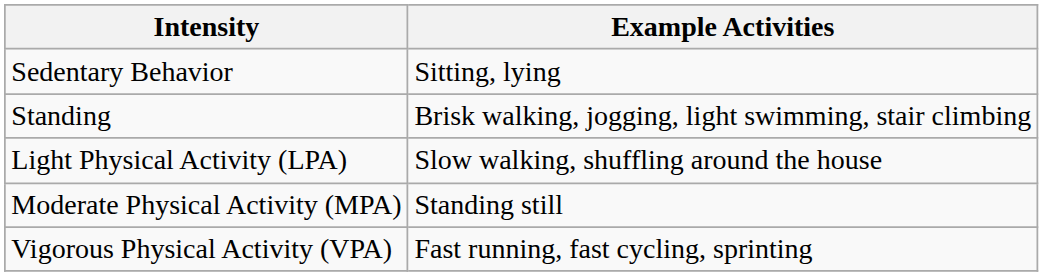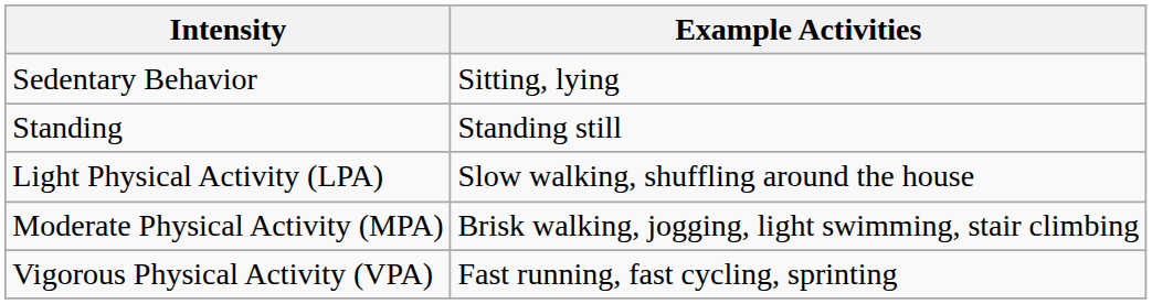Standing | Example Activities: Brisk walking, jogging, light swimming, stair climbing -> Standing still
Moderate Physical Activity (MPA) | Example Activities: Standing still -> Brisk walking, jogging, light swimming, stair climbing
